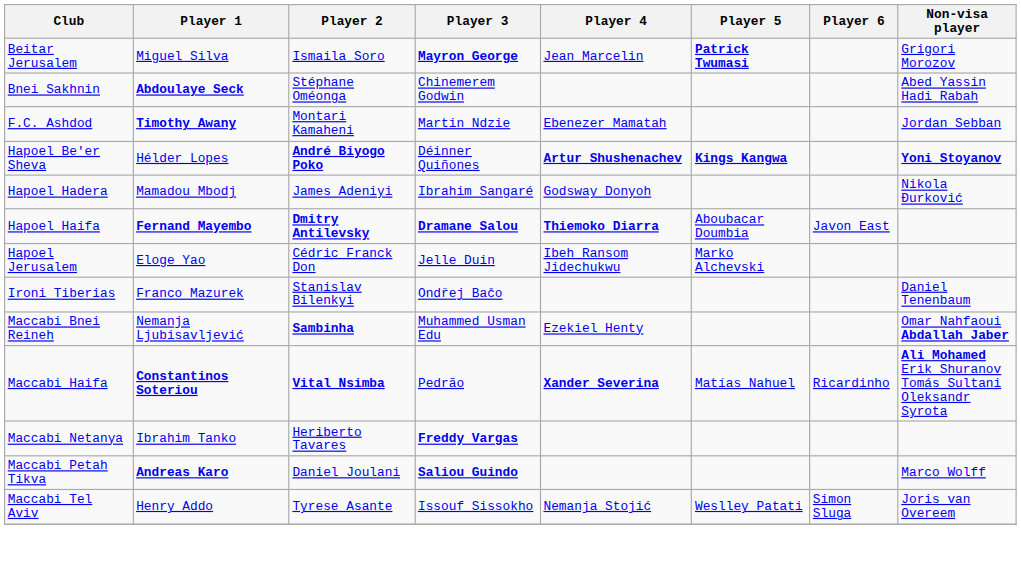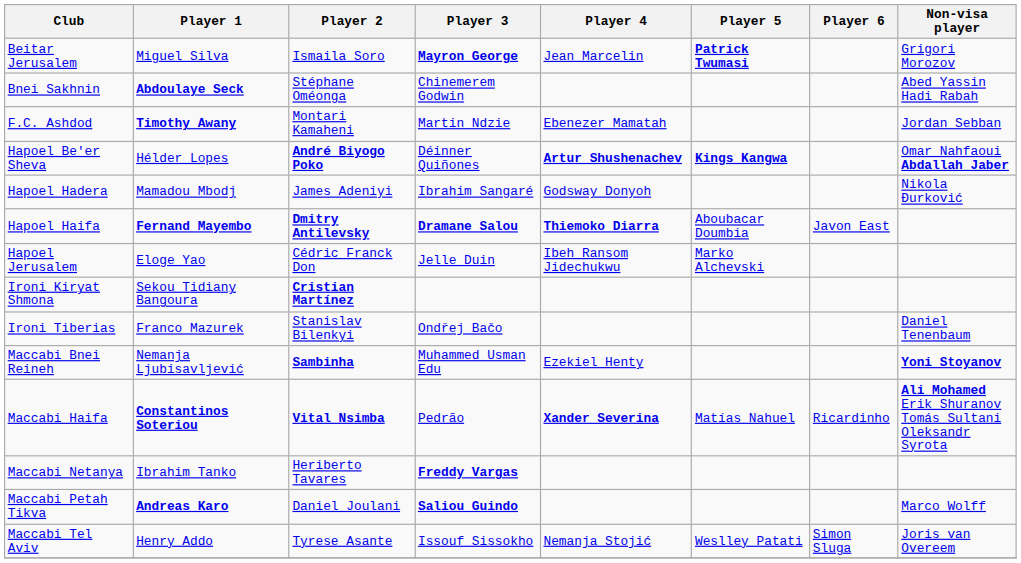Hapoel Be'er Sheva | Non-visa player: Yoni Stoyanov -> Omar Nahfaoui Abdallah Jaber
+ row: Ironi Kiryat Shmona | Sekou Tidiany Bangoura | Cristian Martínez
Maccabi Bnei Reineh | Non-visa player: Omar Nahfaoui Abdallah Jaber -> Yoni Stoyanov
